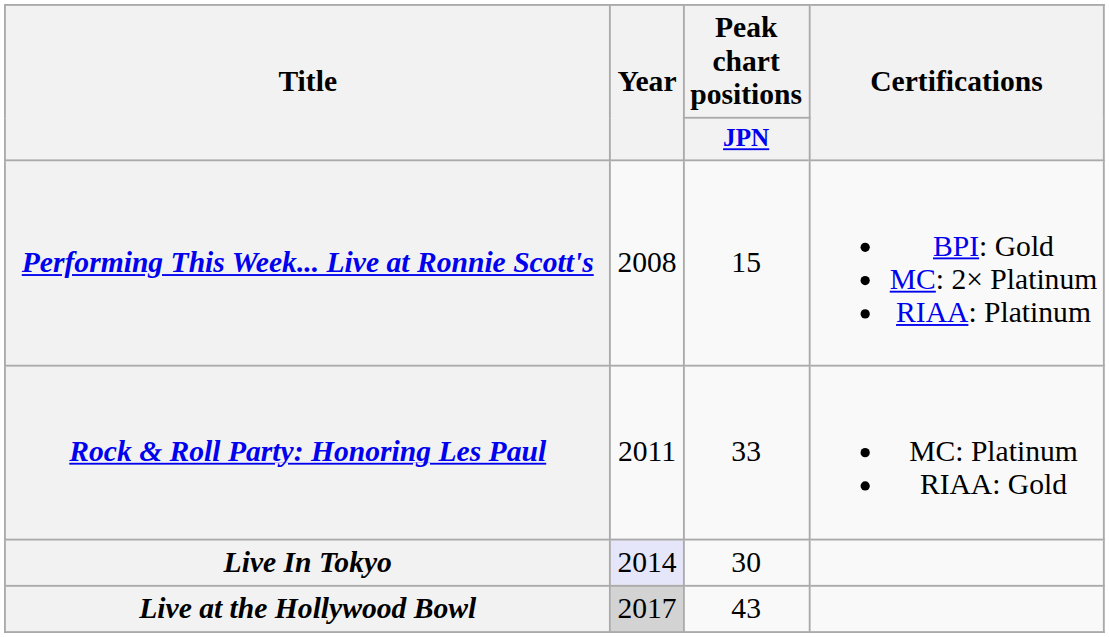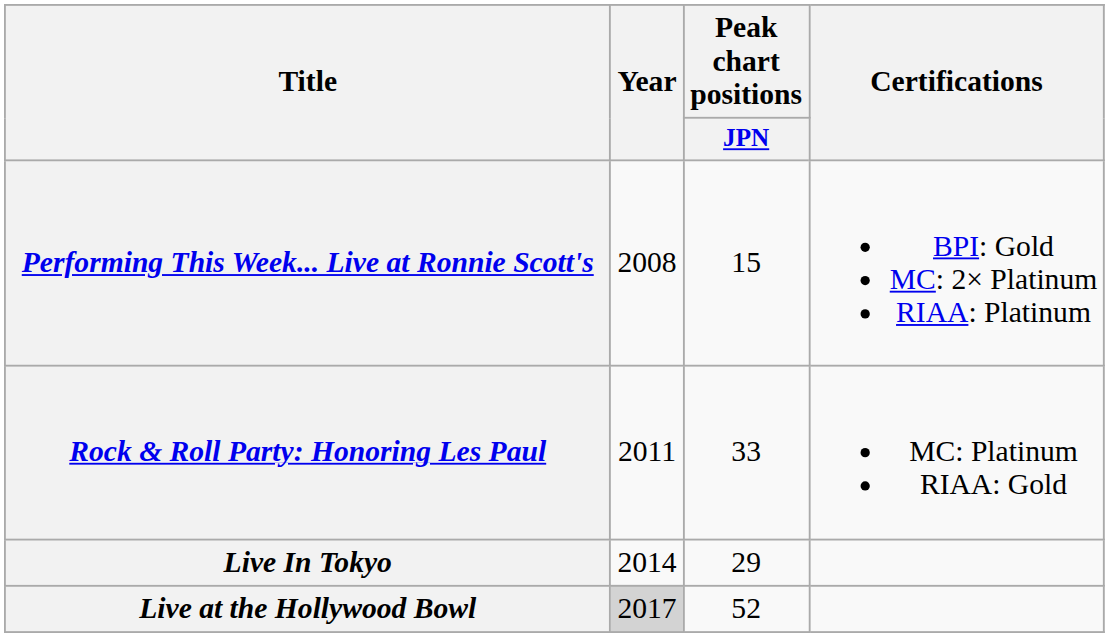Live In Tokyo | Year: lavender background -> no background
Live In Tokyo | Peak chart positions / JPN: 30 -> 29
Live at the Hollywood Bowl | Peak chart positions / JPN: 43 -> 52
